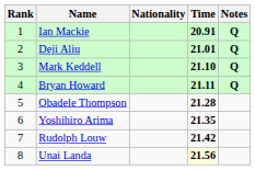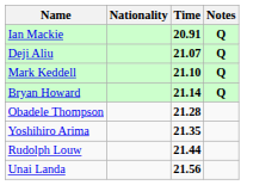- column: Rank | 1 | 2 | 3 | 4 | 5 | 6 | 7 | 8
Deji Aliu | Time: 21.01 -> 21.07
Bryan Howard | Time: 21.11 -> 21.14
Rudolph Louw | Time: 21.42 -> 21.44
Unai Landa | Time: lightyellow background -> no background
